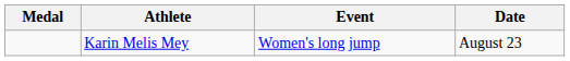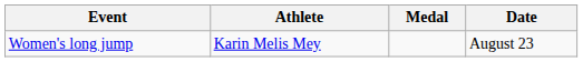columns swapped: Medal <-> Event
